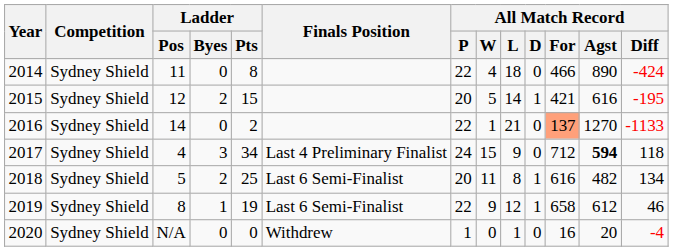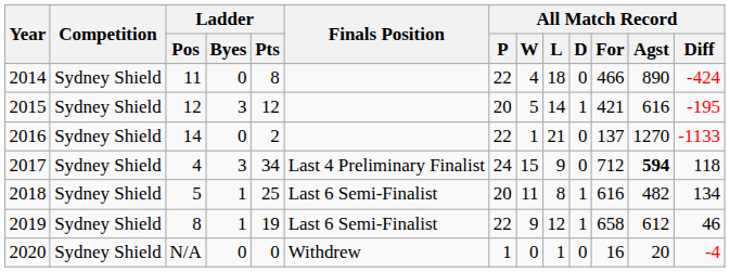2015 | Ladder / Byes: 2 -> 3
2015 | Ladder / Pts: 15 -> 12
2016 | All Match Record / For: lightsalmon background -> no background
2018 | Ladder / Byes: 2 -> 1
